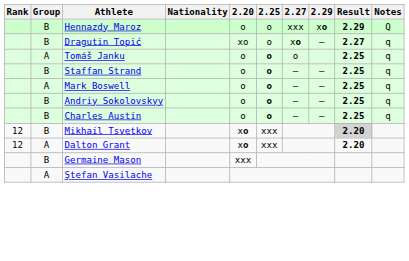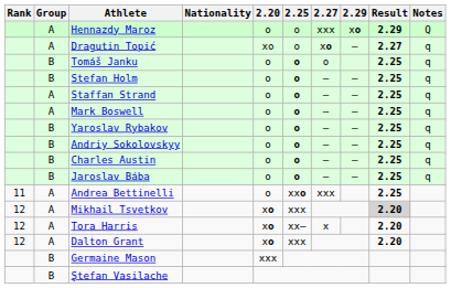Hennazdy Maroz | Group: B -> A
Dragutin Topić | Group: B -> A
Tomáš Janku | Group: A -> B
+ row: B | Stefan Holm | o | o | – | – | 2.25 | q
Staffan Strand | Group: B -> A
+ row: B | Yaroslav Rybakov | o | o | – | – | 2.25 | q
+ row: B | Jaroslav Bába | o | o | – | – | 2.25 | q
+ row: 11 | A | Andrea Bettinelli | o | xxo | xxx | 2.25
Mikhail Tsvetkov | Group: B -> A
+ row: 12 | A | Tora Harris | xo | xx– | x | 2.20
Ştefan Vasilache | Group: A -> B
